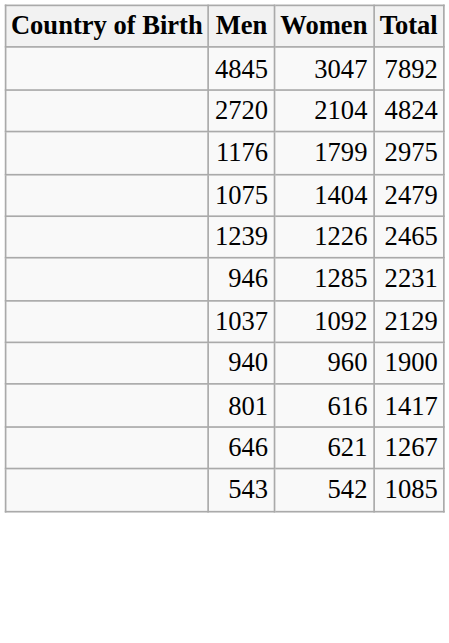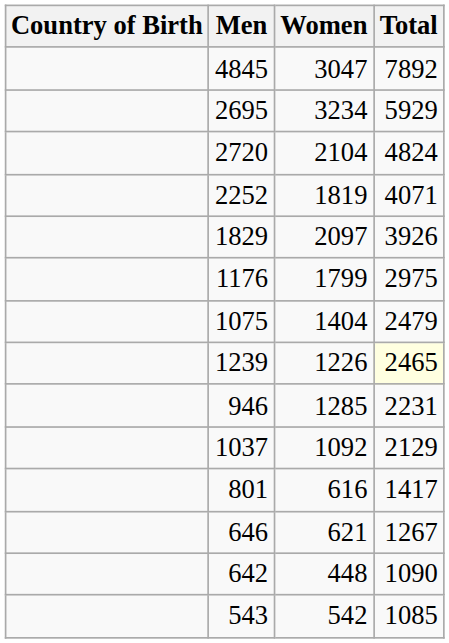+ row: 2695 | 3234 | 5929
+ row: 2252 | 1819 | 4071
+ row: 1829 | 2097 | 3926
1239 | Total: no background -> lightyellow background
- row: 940 | 960 | 1900
+ row: 642 | 448 | 1090
